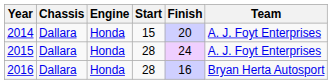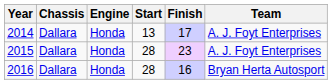2014 | Start: 15 -> 13
2014 | Finish: 20 -> 17
2015 | Finish: 24 -> 23
